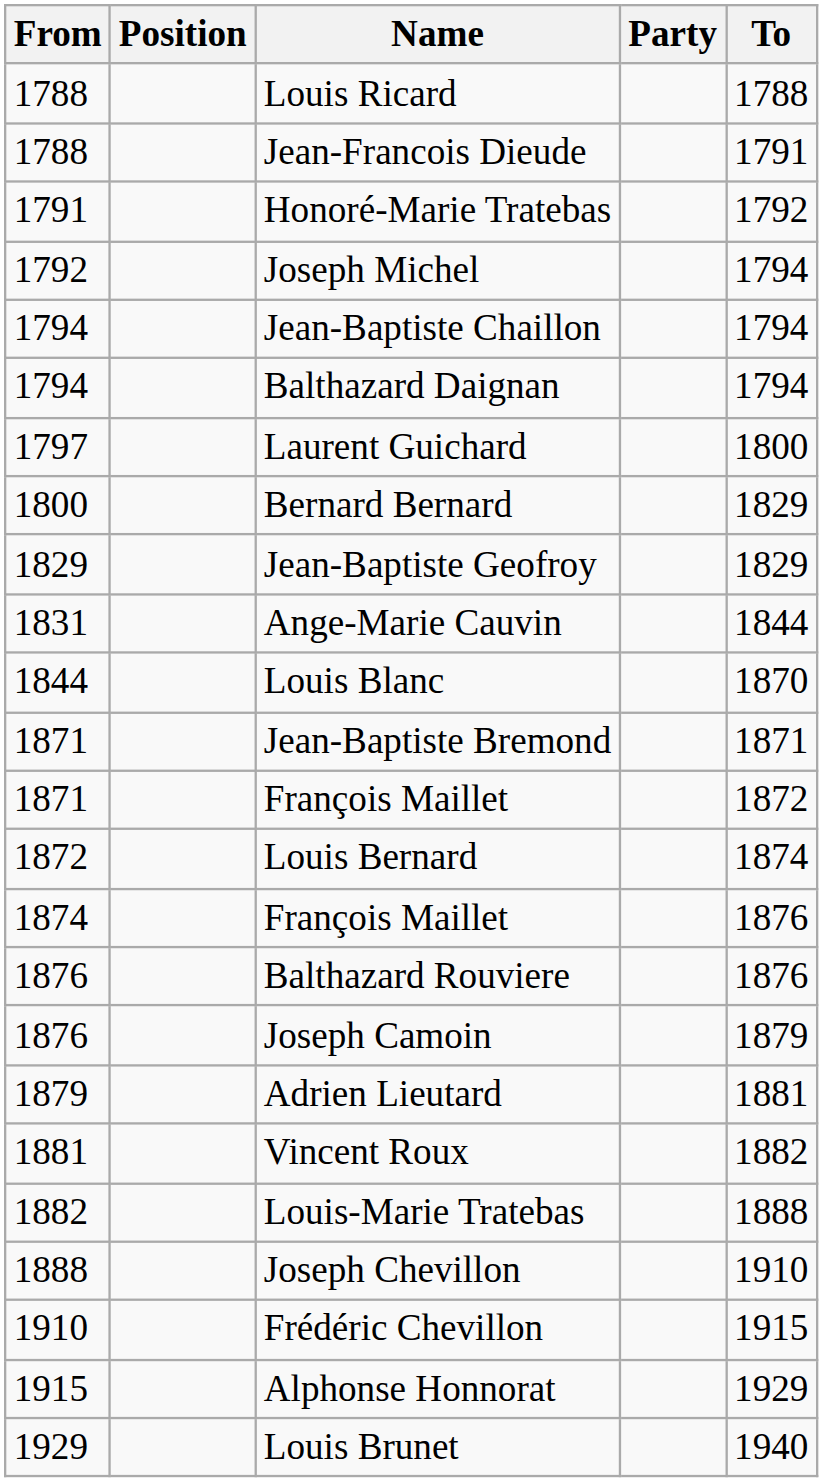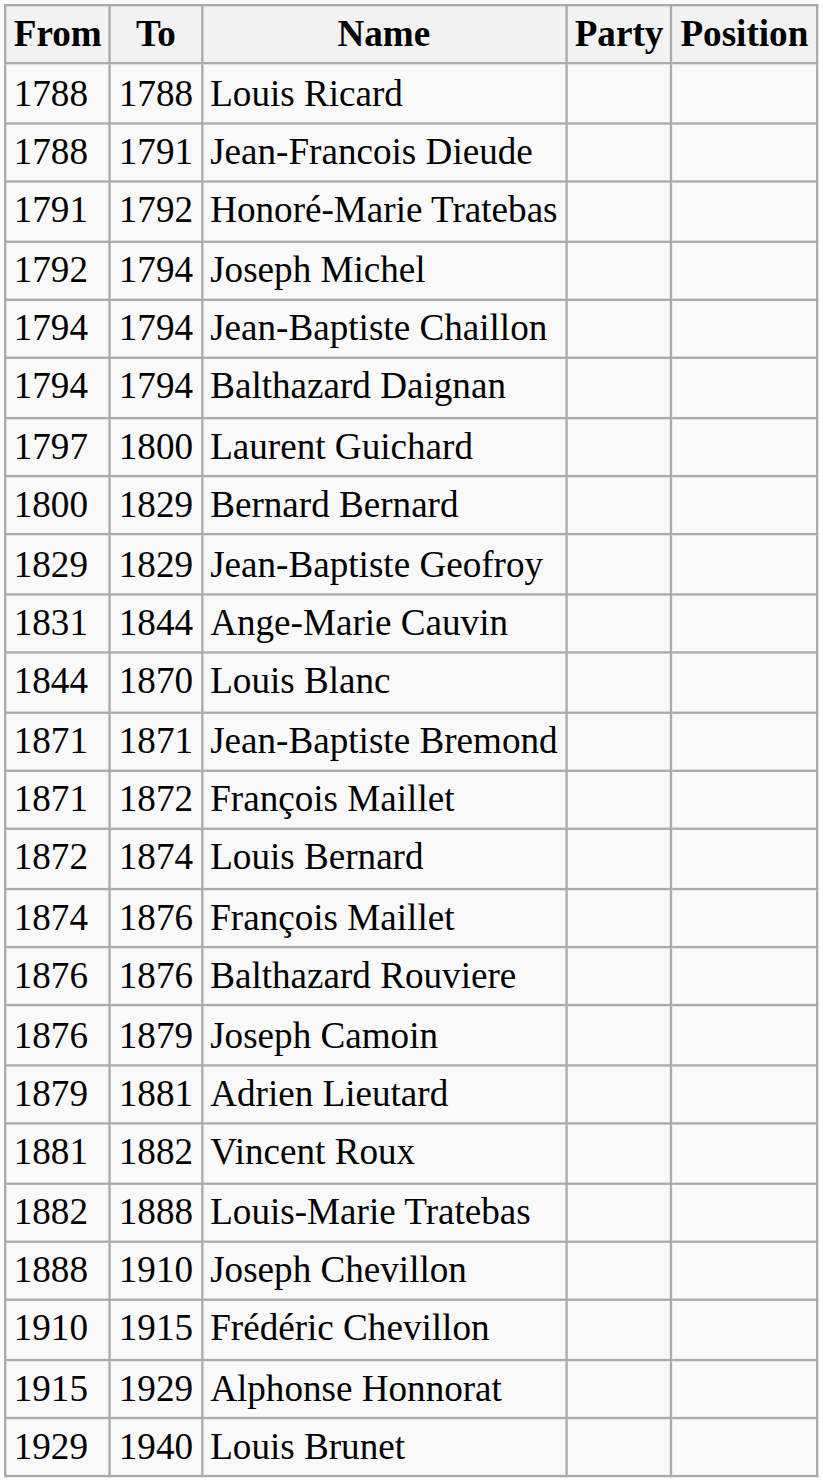columns swapped: To <-> Position
